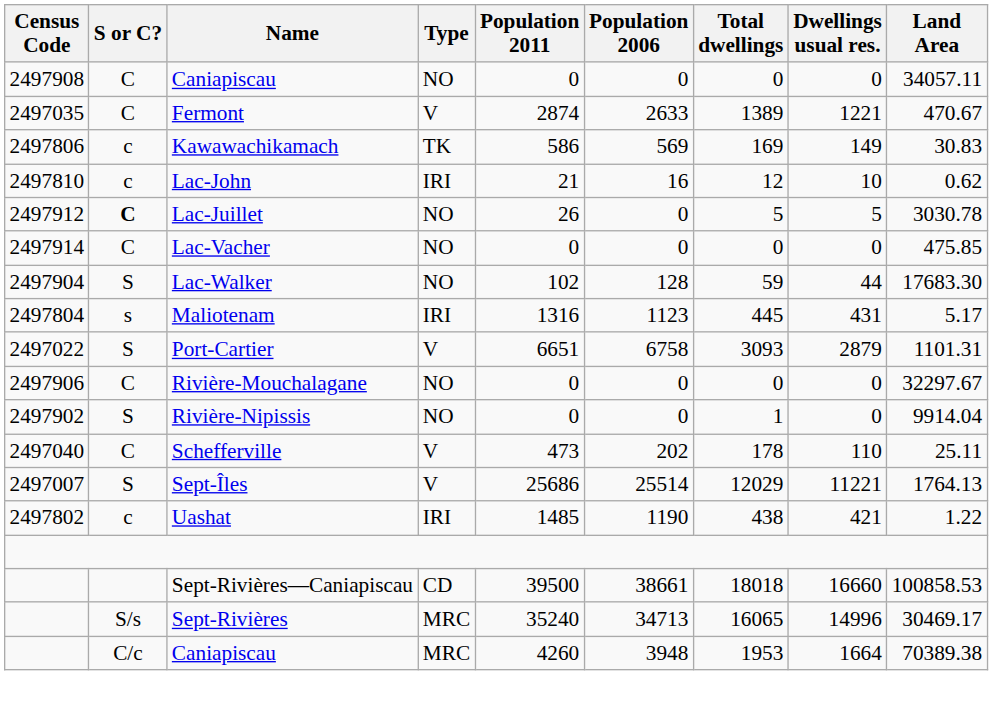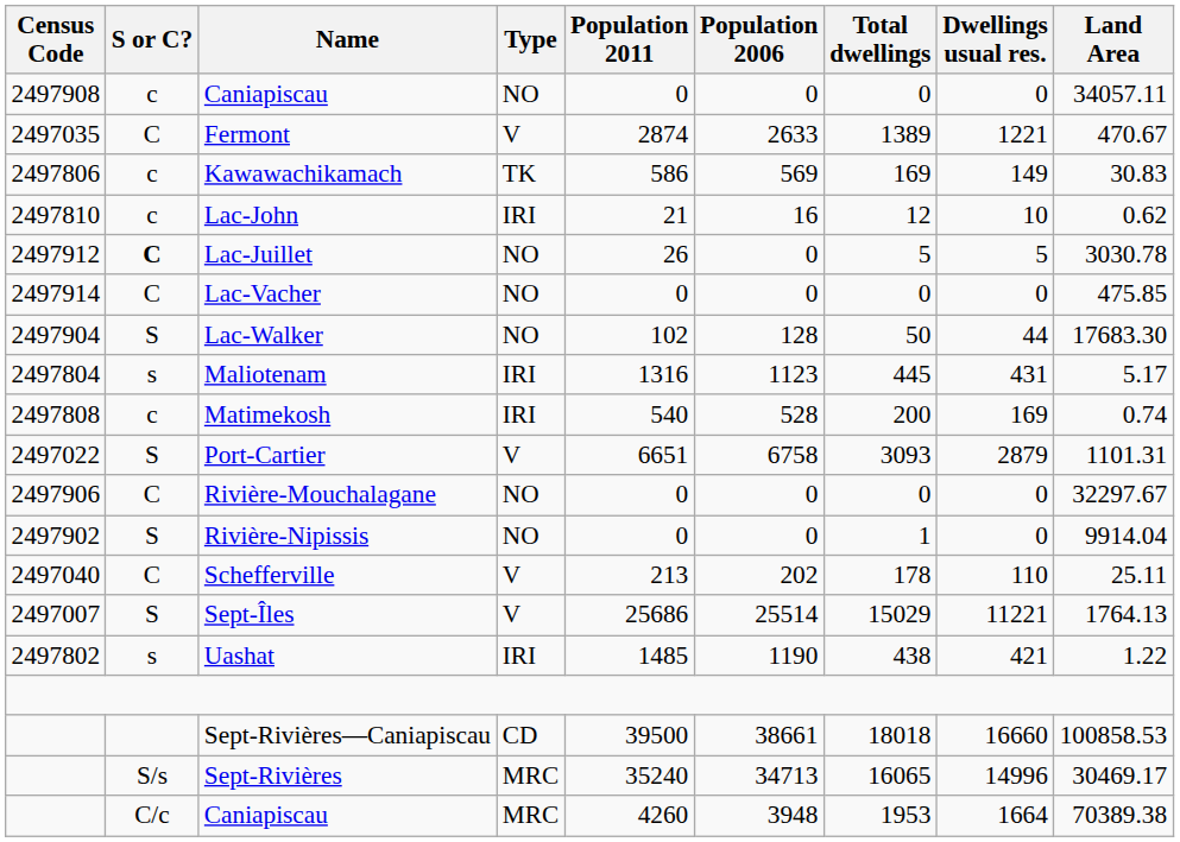2497908 / Caniapiscau | S or C?: C -> c
Lac-Walker | Total dwellings: 59 -> 50
+ row: 2497808 | c | Matimekosh | IRI | 540 | 528 | 200 | 169 | 0.74
Schefferville | Population 2011: 473 -> 213
Sept-Îles | Total dwellings: 12029 -> 15029
Uashat | S or C?: c -> s
